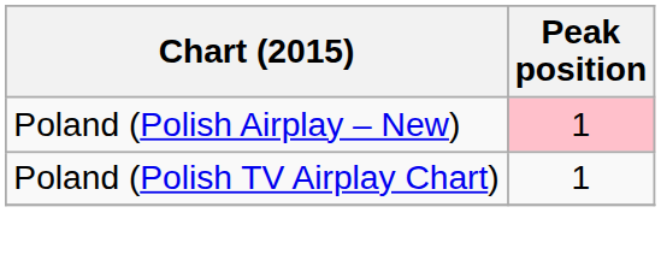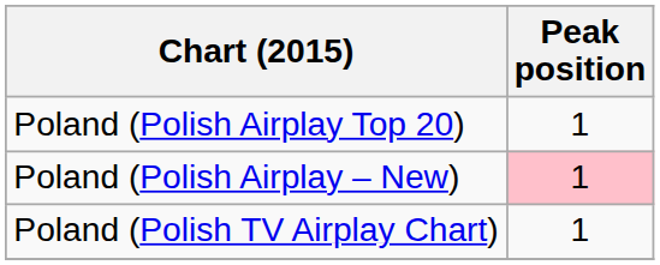+ row: Poland (Polish Airplay Top 20) | 1
